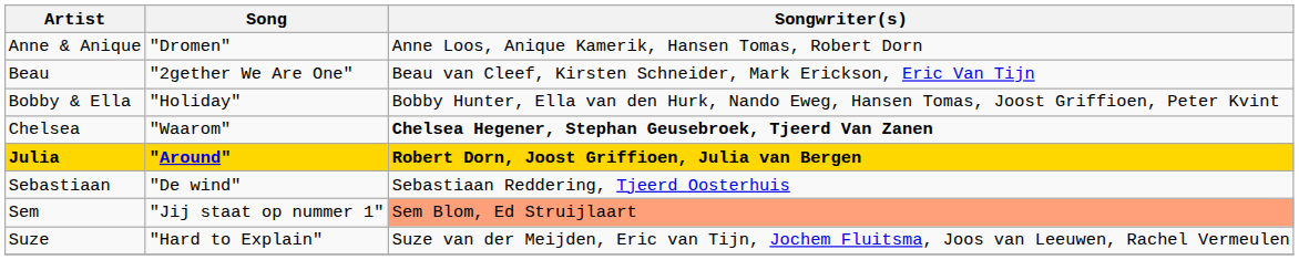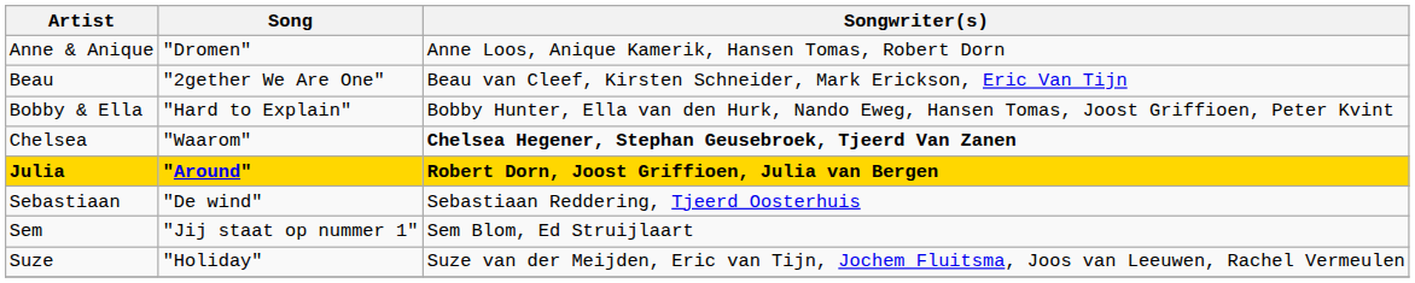Bobby & Ella | Song: "Holiday" -> "Hard to Explain"
Sem | Songwriter(s): lightsalmon background -> no background
Suze | Song: "Hard to Explain" -> "Holiday"
